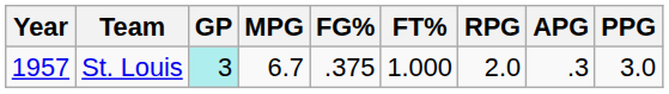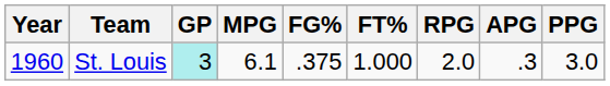St. Louis | Year: 1957 -> 1960
St. Louis | MPG: 6.7 -> 6.1
